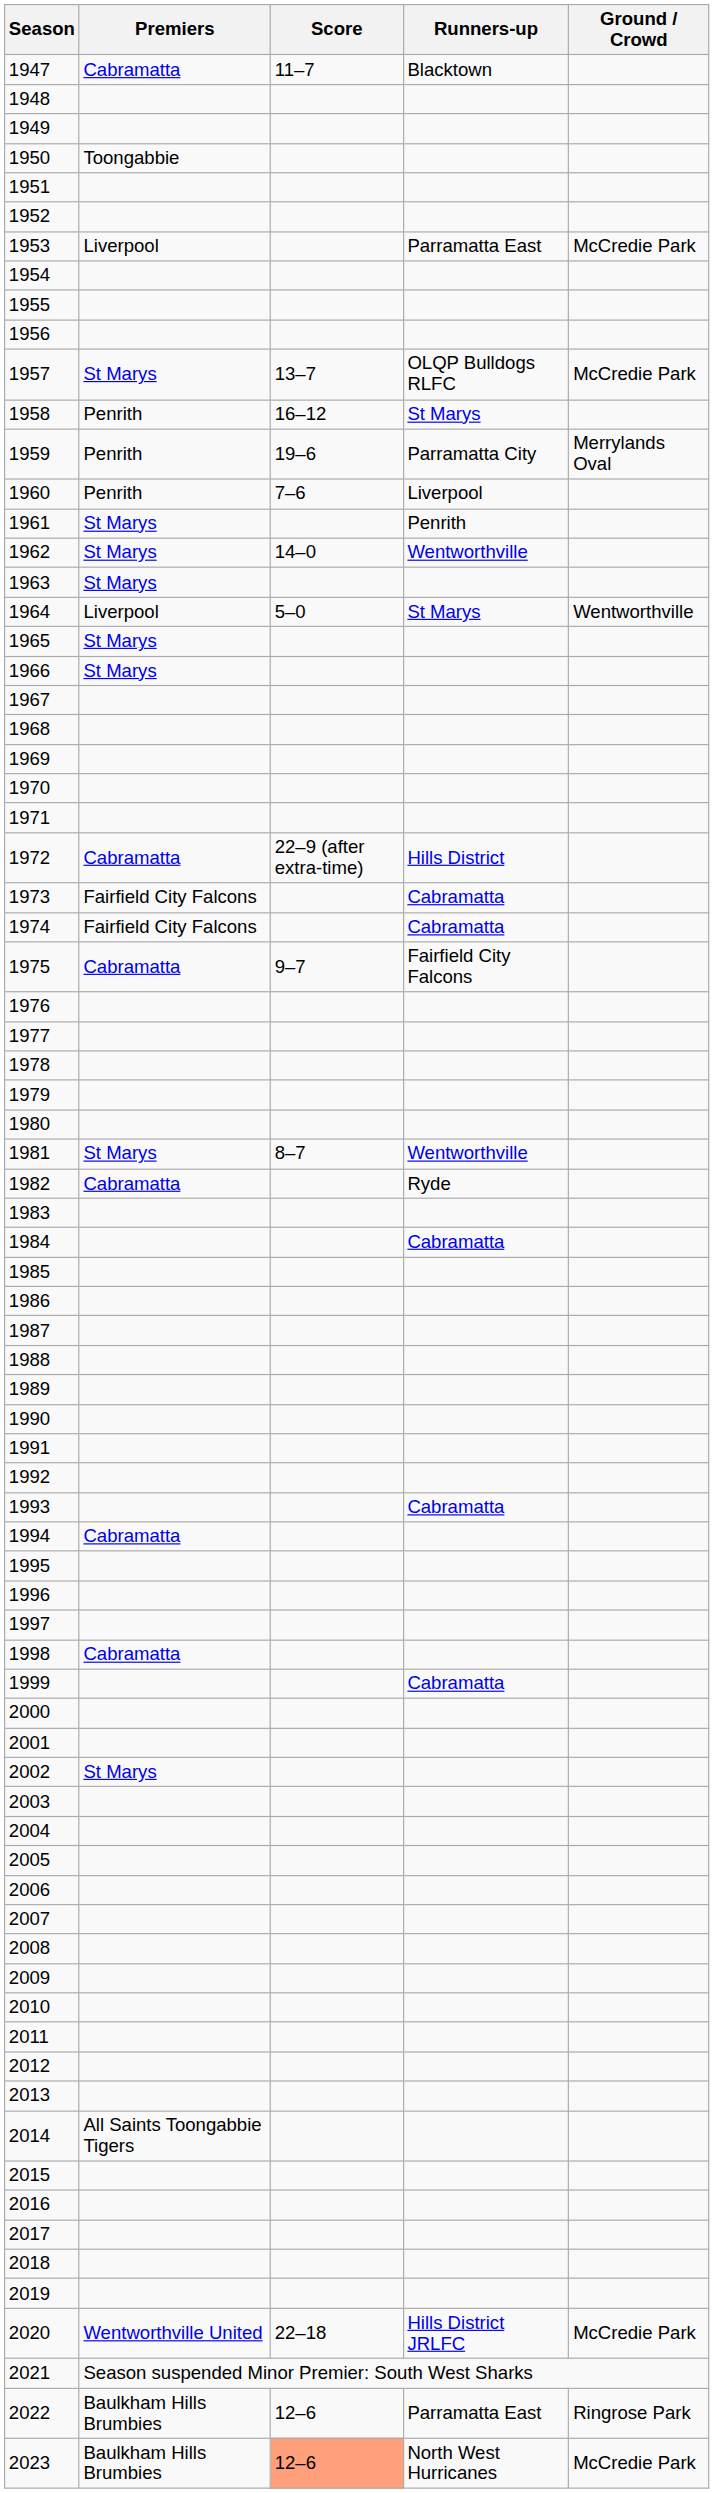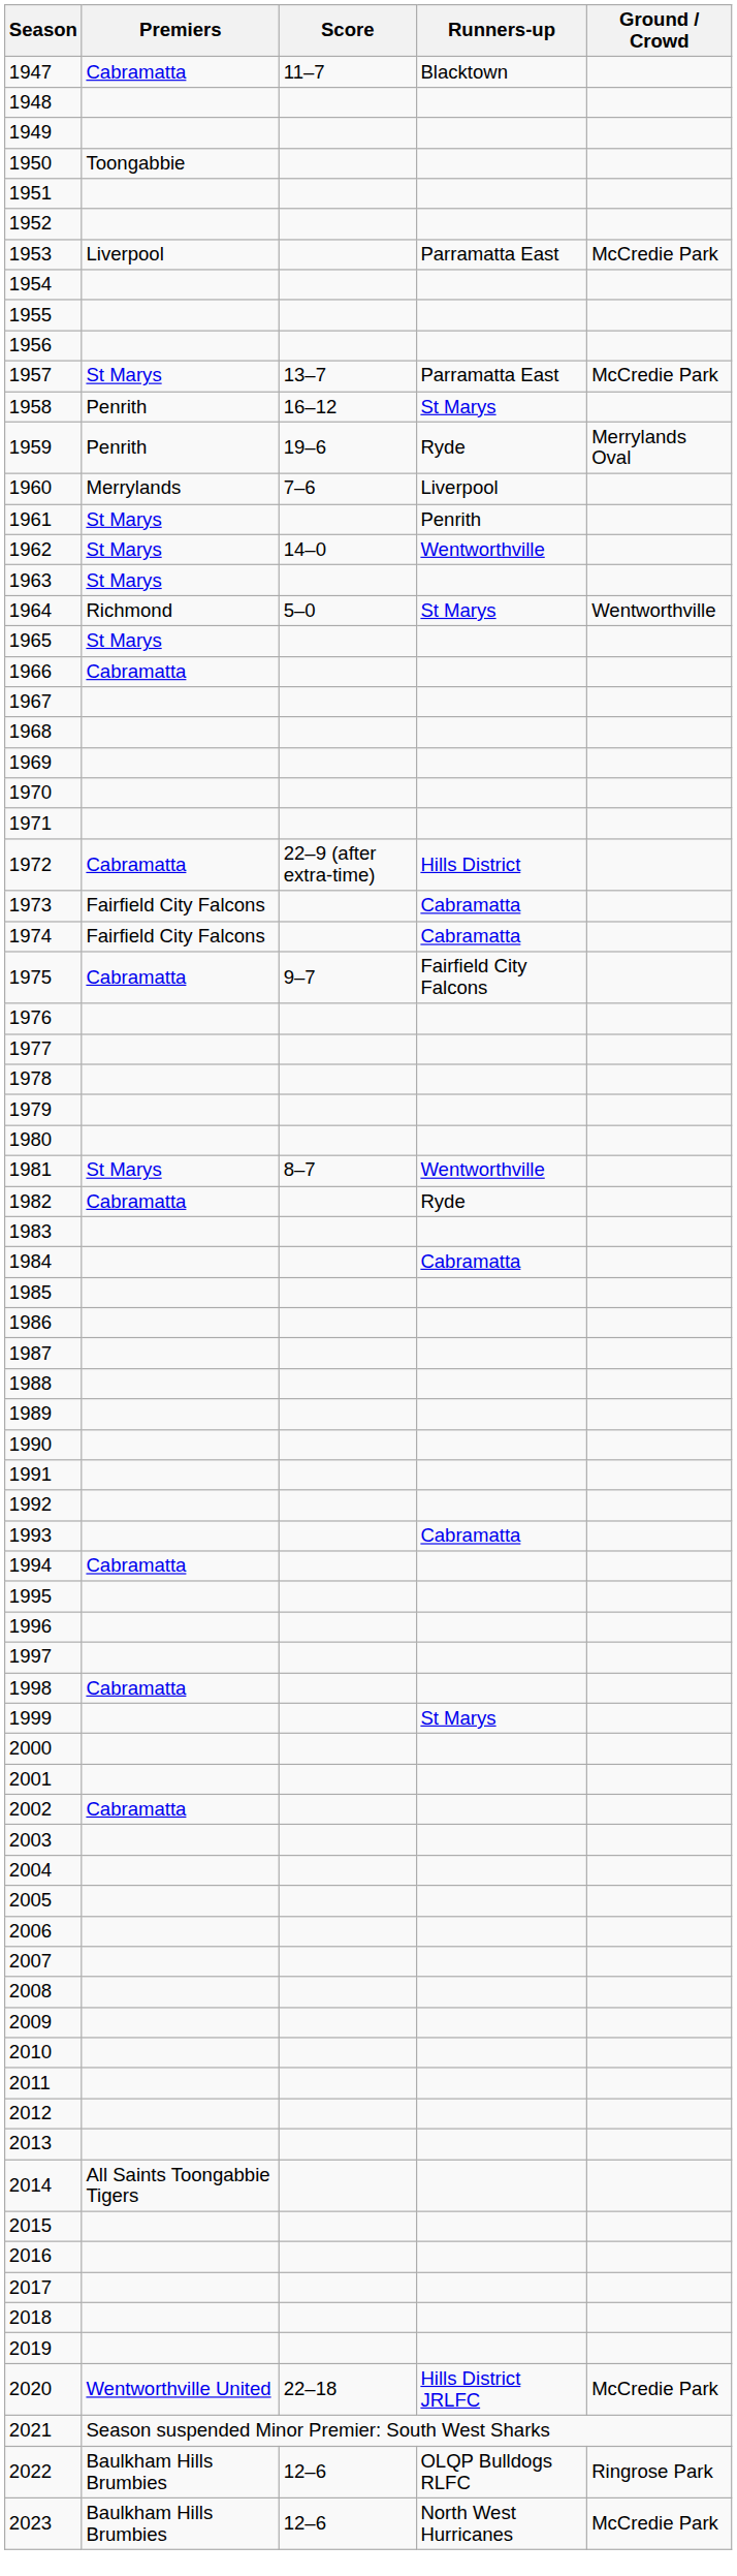1957 | Runners-up: OLQP Bulldogs RLFC -> Parramatta East
1959 | Runners-up: Parramatta City -> Ryde
1960 | Premiers: Penrith -> Merrylands
1964 | Premiers: Liverpool -> Richmond
1966 | Premiers: St Marys -> Cabramatta
1999 | Runners-up: Cabramatta -> St Marys
2002 | Premiers: St Marys -> Cabramatta
2022 | Runners-up: Parramatta East -> OLQP Bulldogs RLFC
2023 | Score: lightsalmon background -> no background
